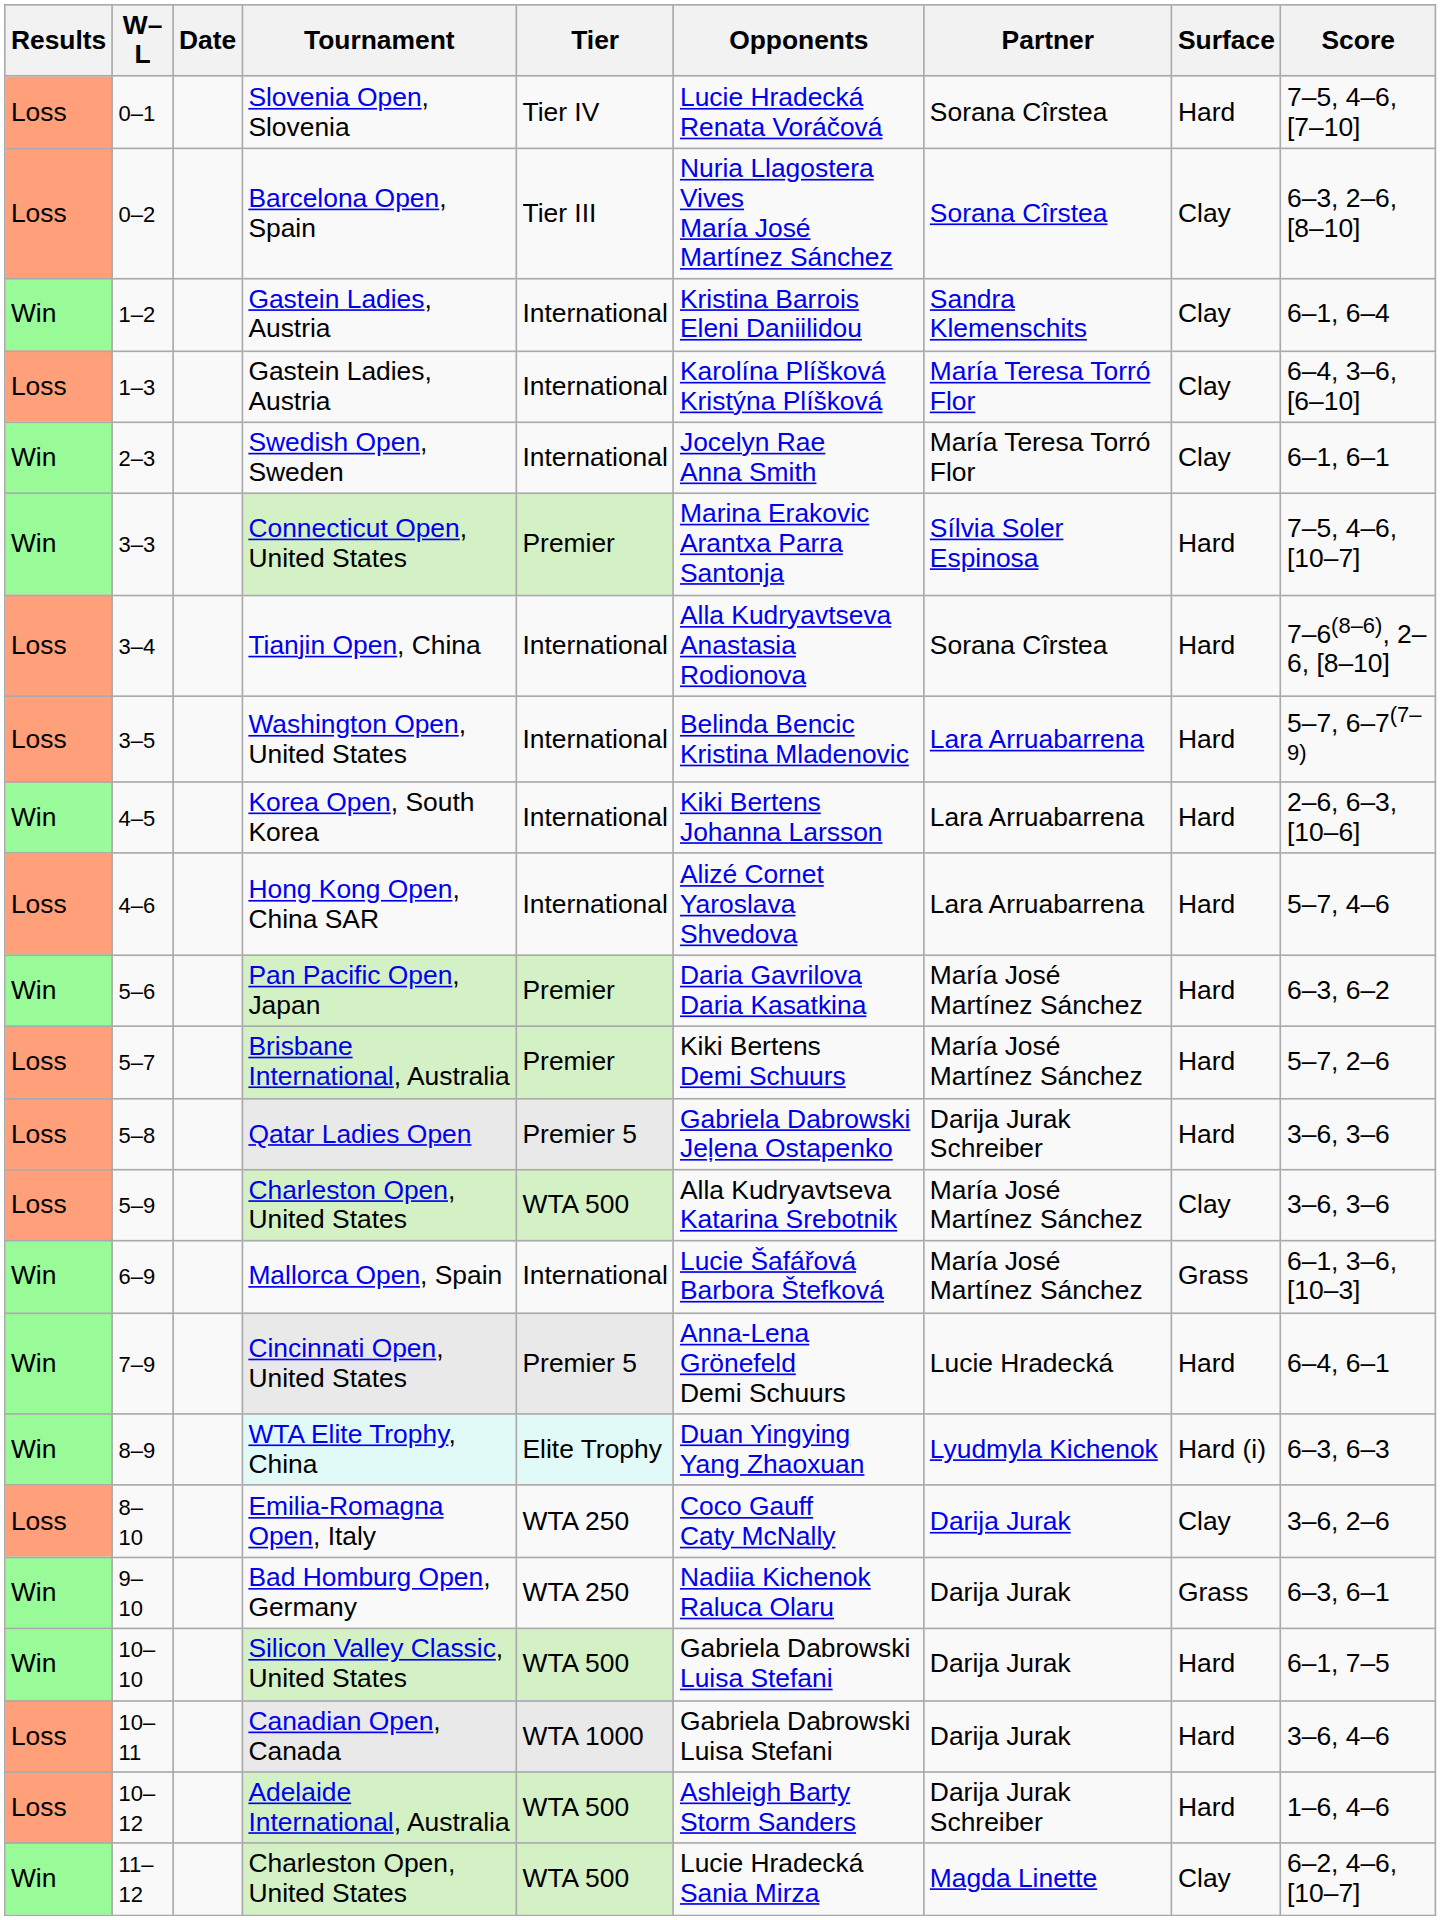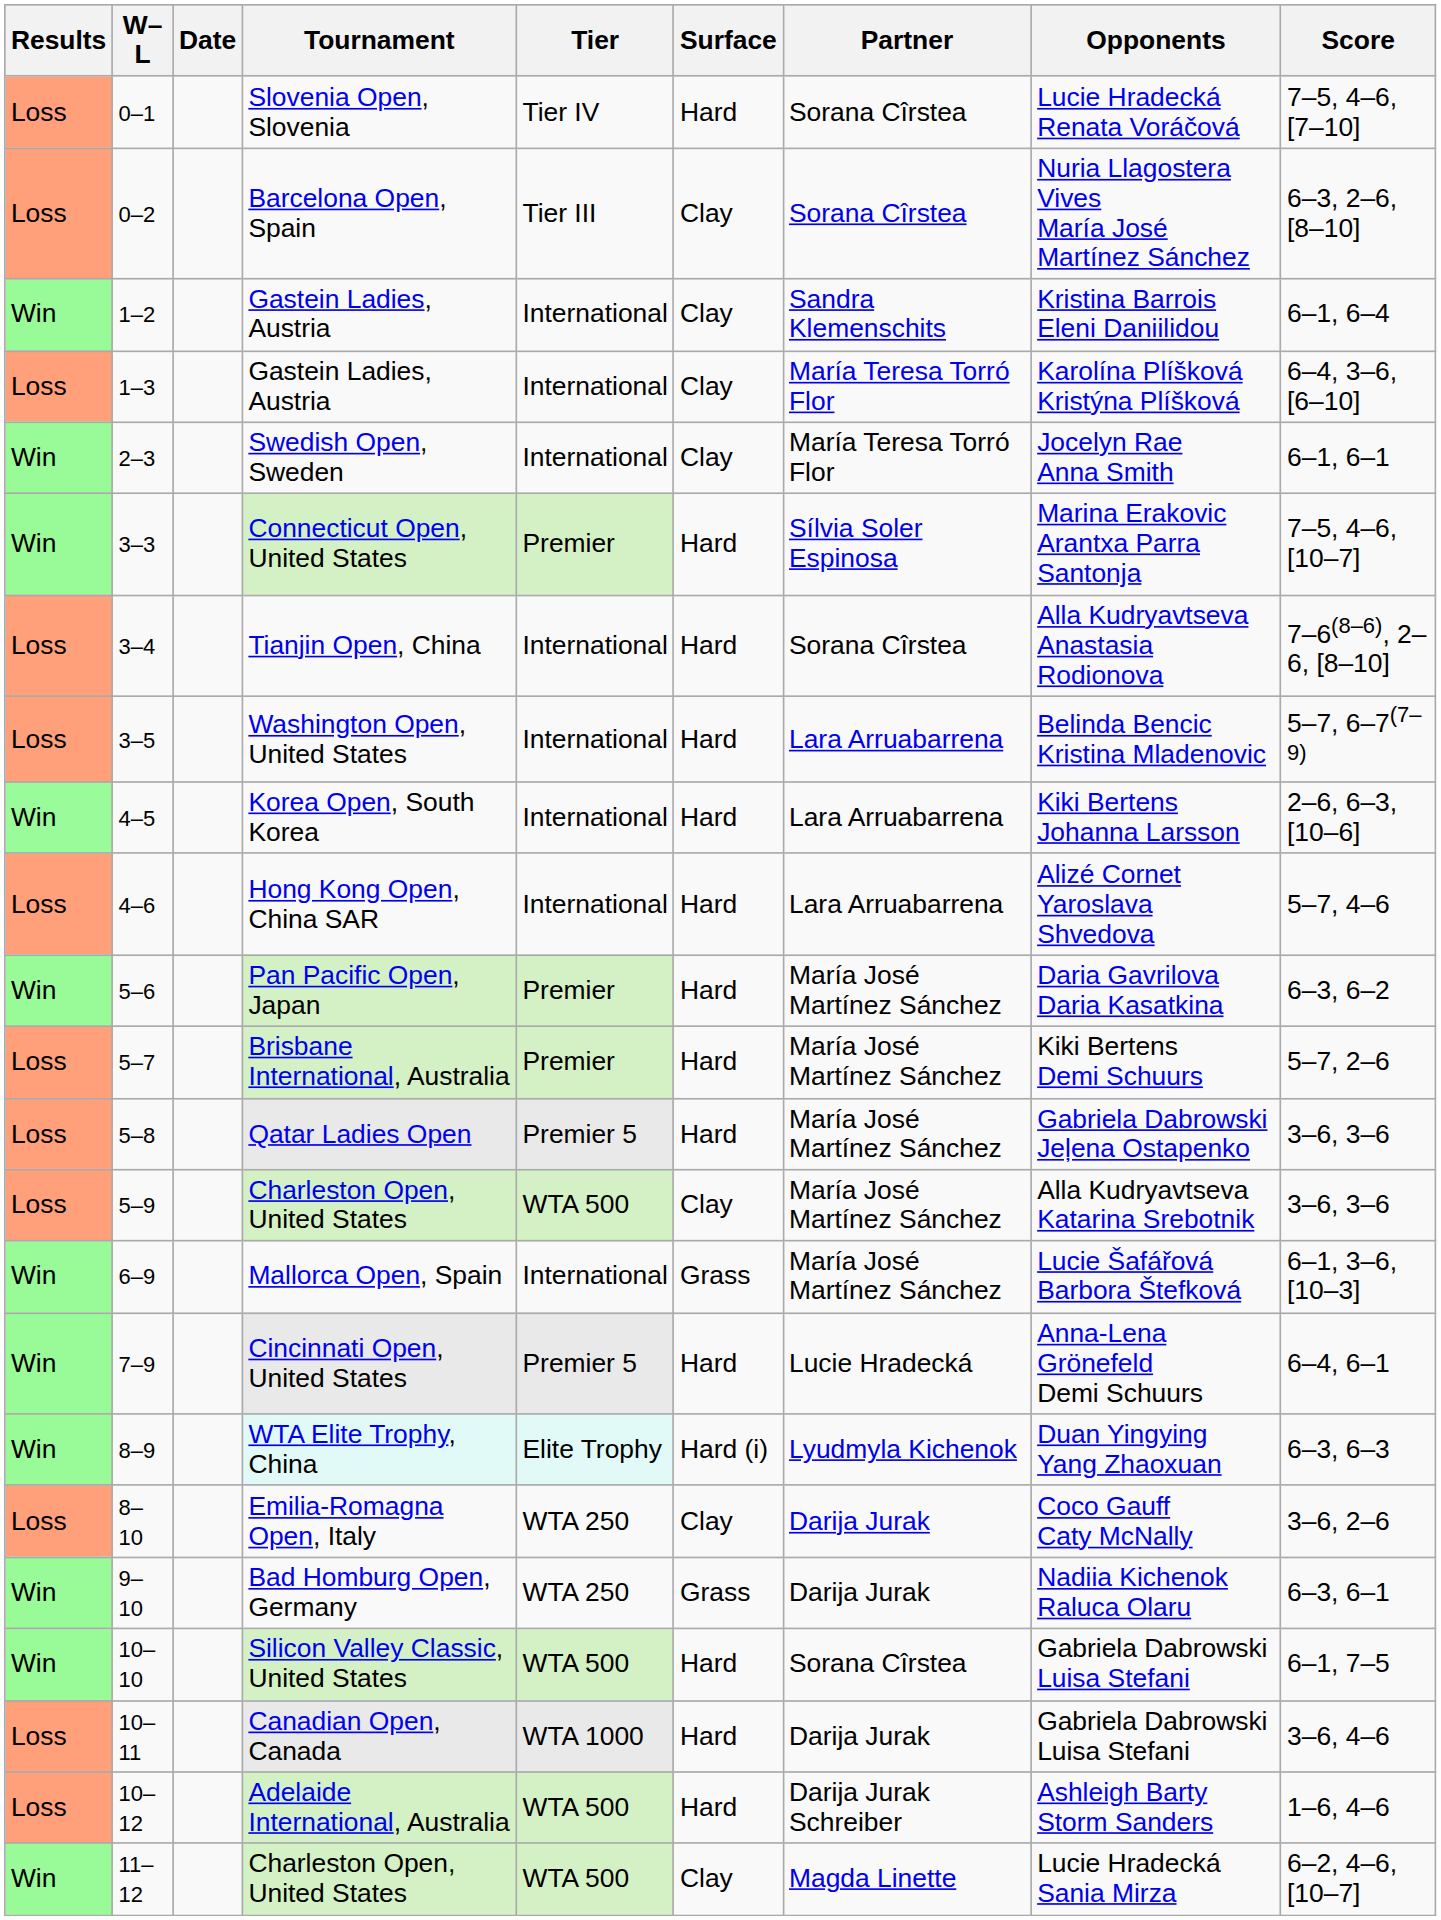columns swapped: Surface <-> Opponents
Qatar Ladies Open | Partner: Darija Jurak Schreiber -> María José Martínez Sánchez
Silicon Valley Classic, United States | Partner: Darija Jurak -> Sorana Cîrstea
